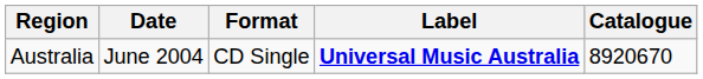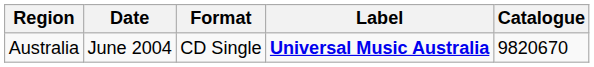Australia | Catalogue: 8920670 -> 9820670
